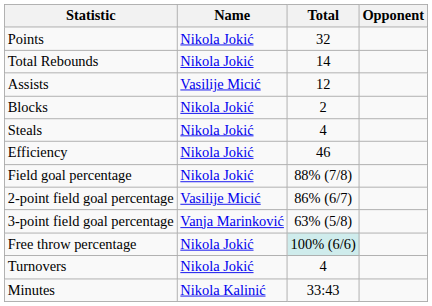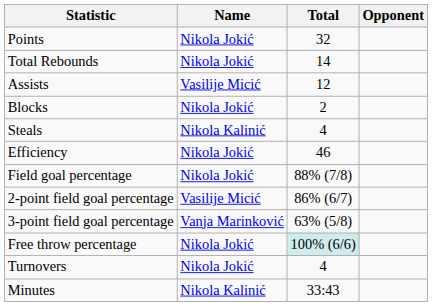Steals | Name: Nikola Jokić -> Nikola Kalinić
